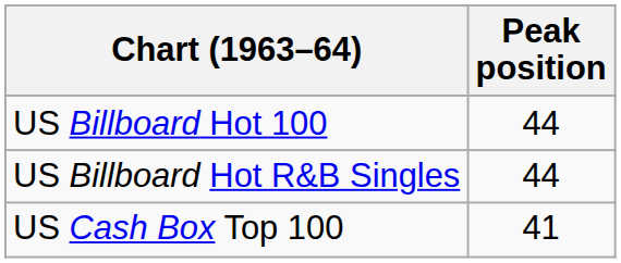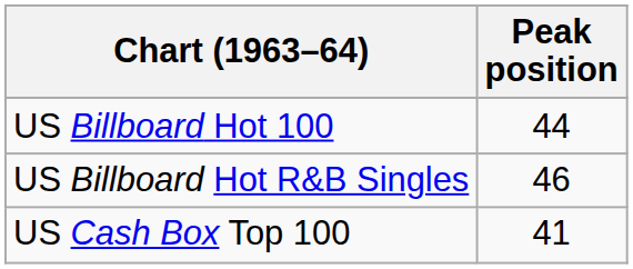US Billboard Hot R&B Singles | Peak position: 44 -> 46
